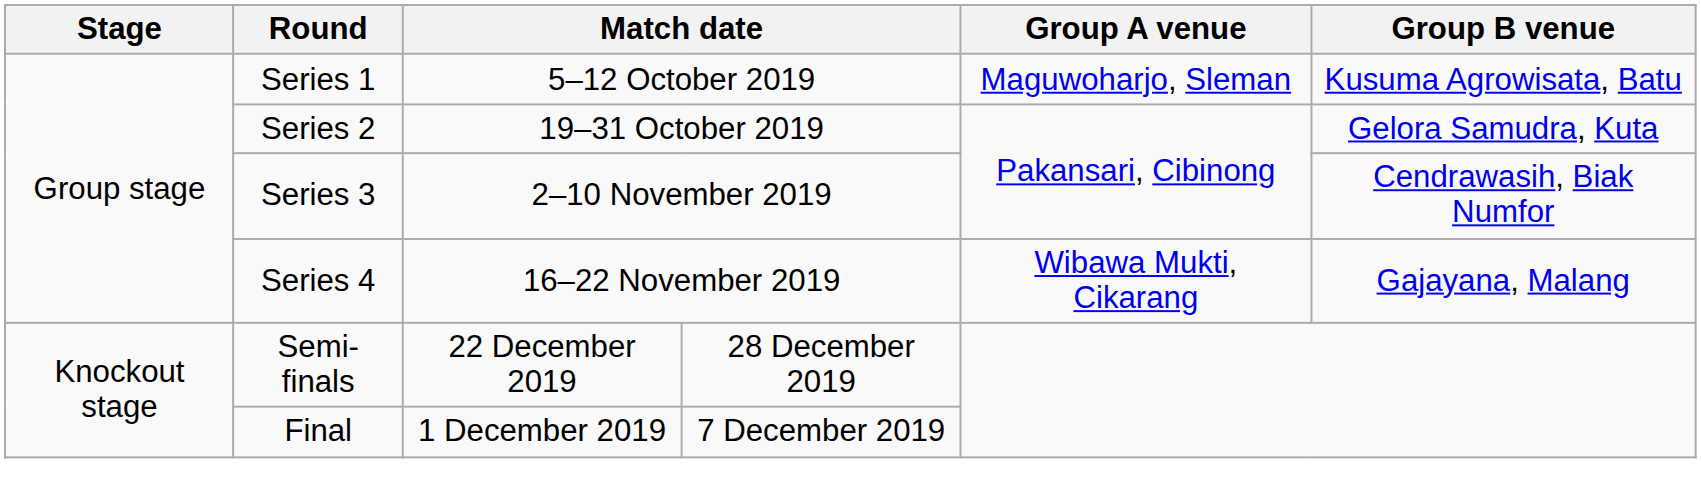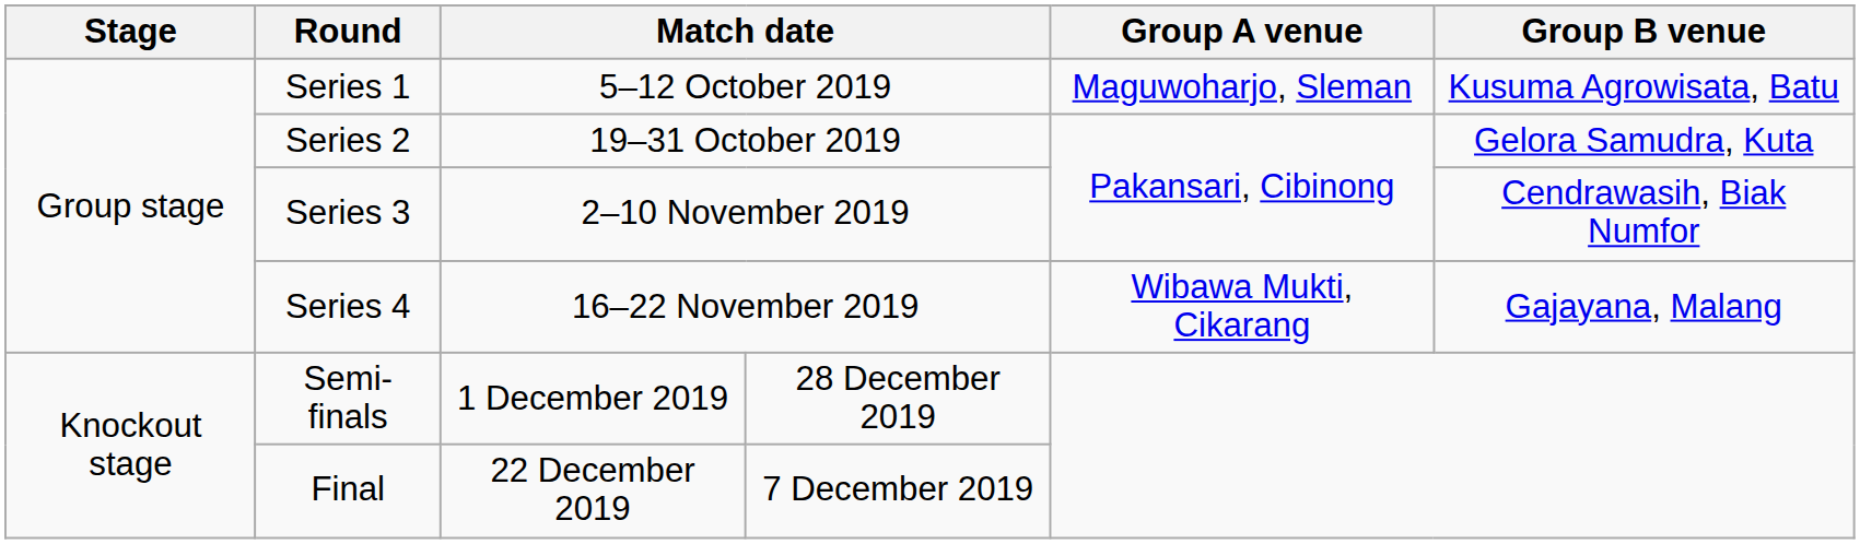Semi-finals | column 3: 22 December 2019 -> 1 December 2019
Final | column 3: 1 December 2019 -> 22 December 2019
